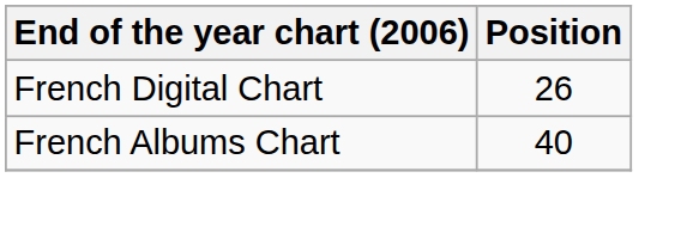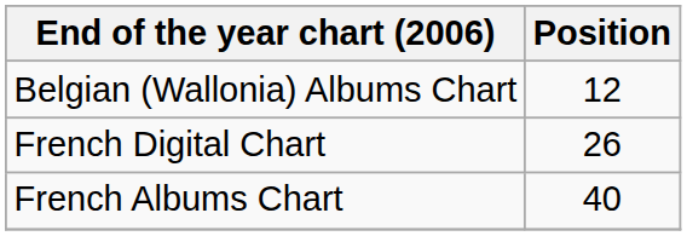+ row: Belgian (Wallonia) Albums Chart | 12
